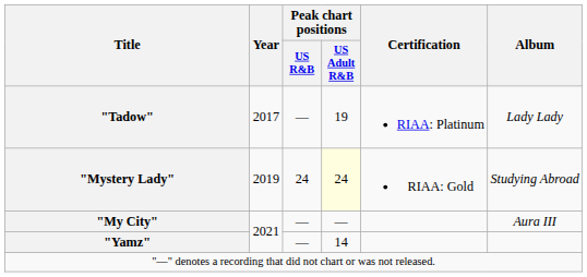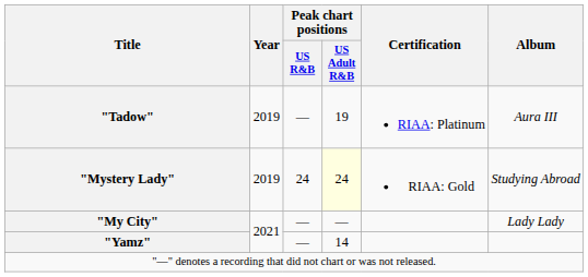"Tadow" | Year: 2017 -> 2019
"Tadow" | Album: Lady Lady -> Aura III
"My City" | Album: Aura III -> Lady Lady
